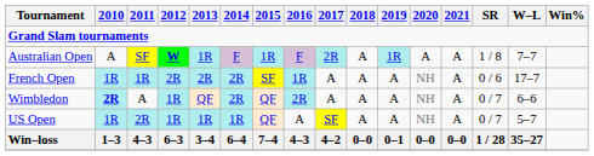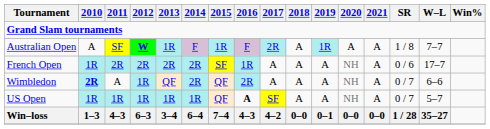French Open | 2011: 1R -> 2R
US Open | 2011: 2R -> 1R
US Open | 2016: normal -> bold
